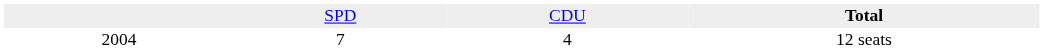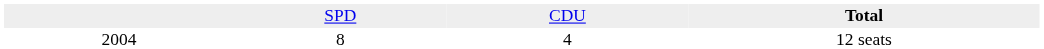12 seats | column 2: 7 -> 8
